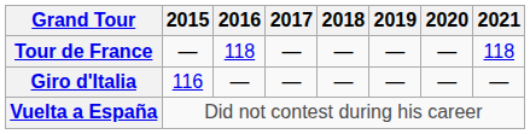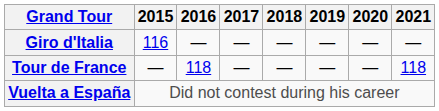rows swapped: Giro d'Italia <-> Tour de France
